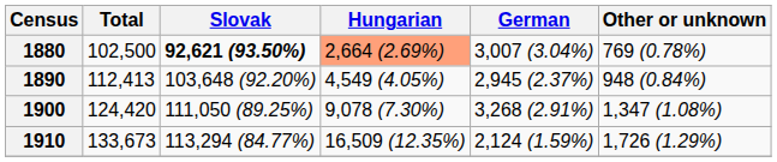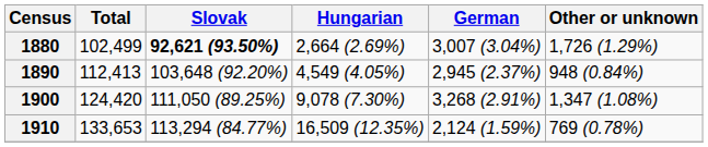1880 | Total: 102,500 -> 102,499
1880 | Hungarian: lightsalmon background -> no background
1880 | Other or unknown: 769 (0.78%) -> 1,726 (1.29%)
1910 | Total: 133,673 -> 133,653
1910 | Other or unknown: 1,726 (1.29%) -> 769 (0.78%)
